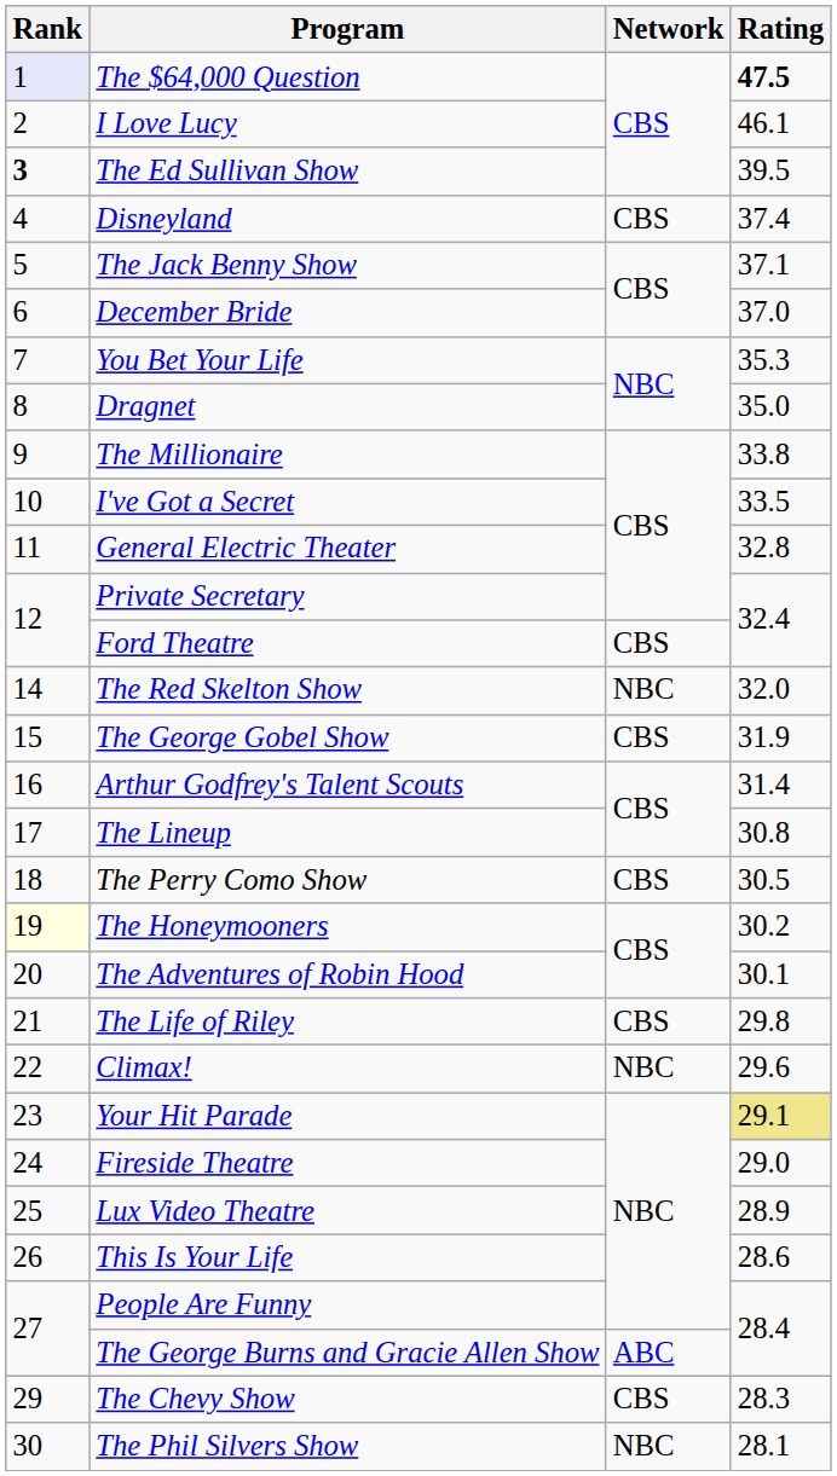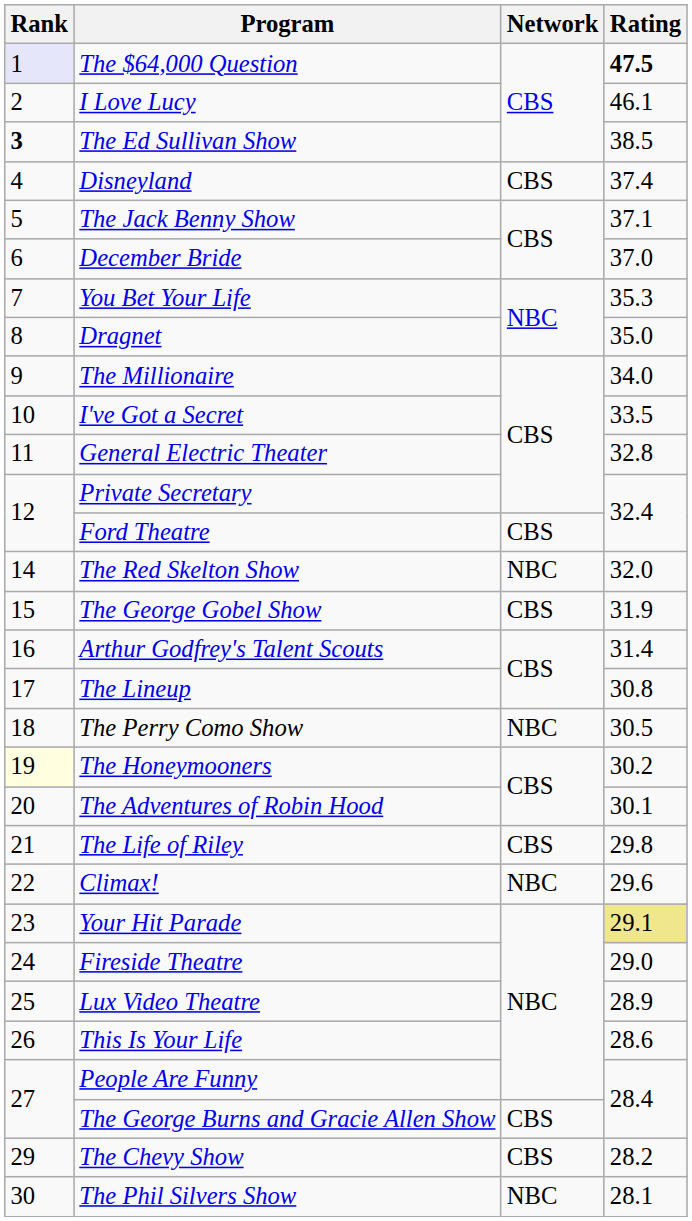The Ed Sullivan Show | Rating: 39.5 -> 38.5
The Millionaire | Rating: 33.8 -> 34.0
The Perry Como Show | Network: CBS -> NBC
The George Burns and Gracie Allen Show | Network: ABC -> CBS
The Chevy Show | Rating: 28.3 -> 28.2
